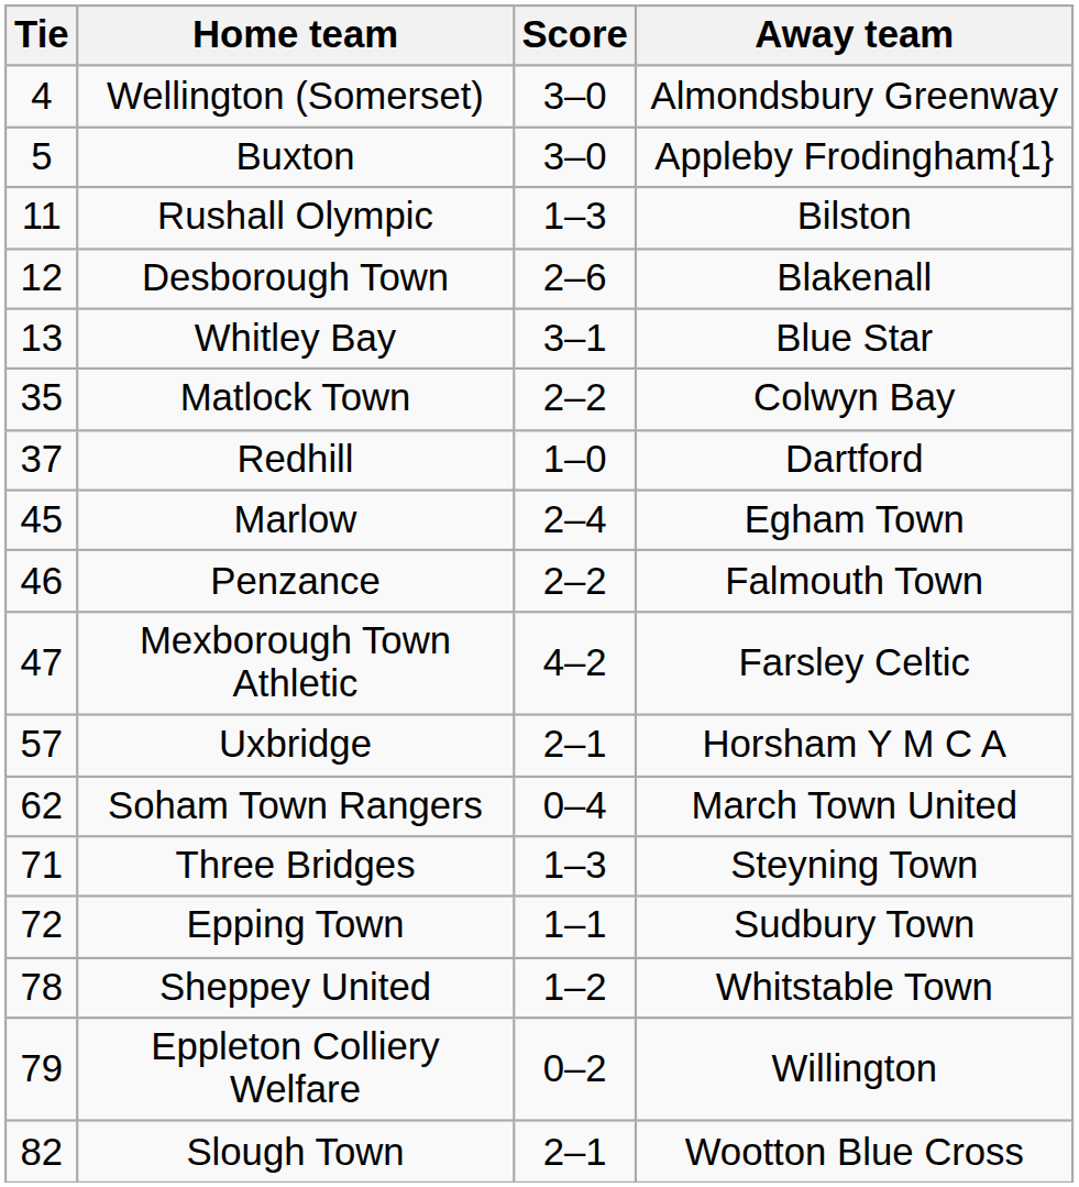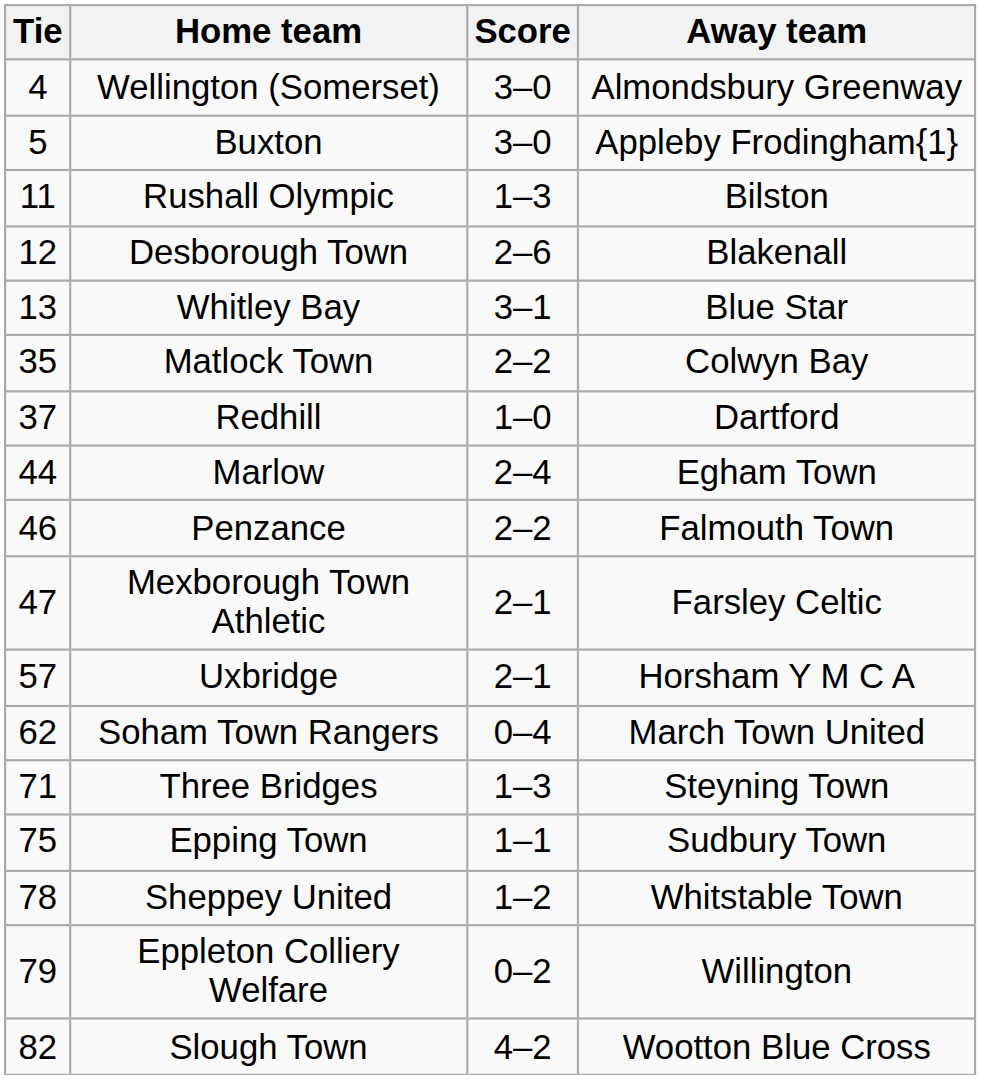Marlow | Tie: 45 -> 44
Mexborough Town Athletic | Score: 4–2 -> 2–1
Epping Town | Tie: 72 -> 75
Slough Town | Score: 2–1 -> 4–2
